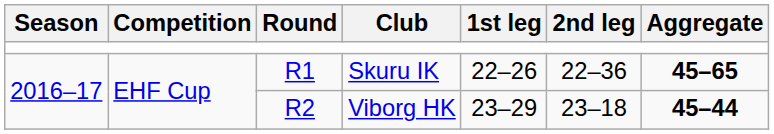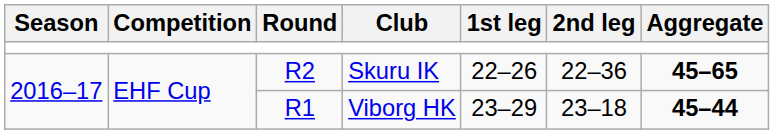Skuru IK | Round: R1 -> R2
Viborg HK | Round: R2 -> R1
